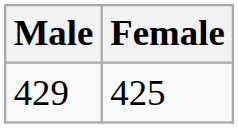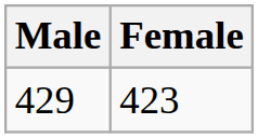429 | Female: 425 -> 423
